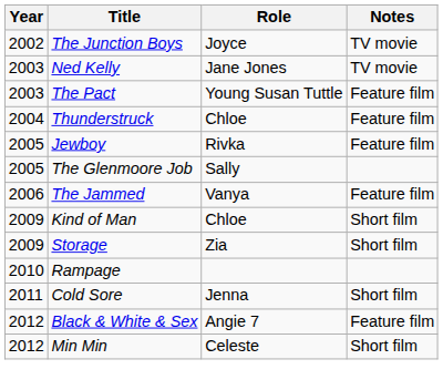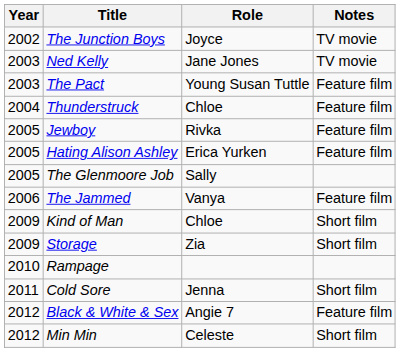+ row: 2005 | Hating Alison Ashley | Erica Yurken | Feature film
